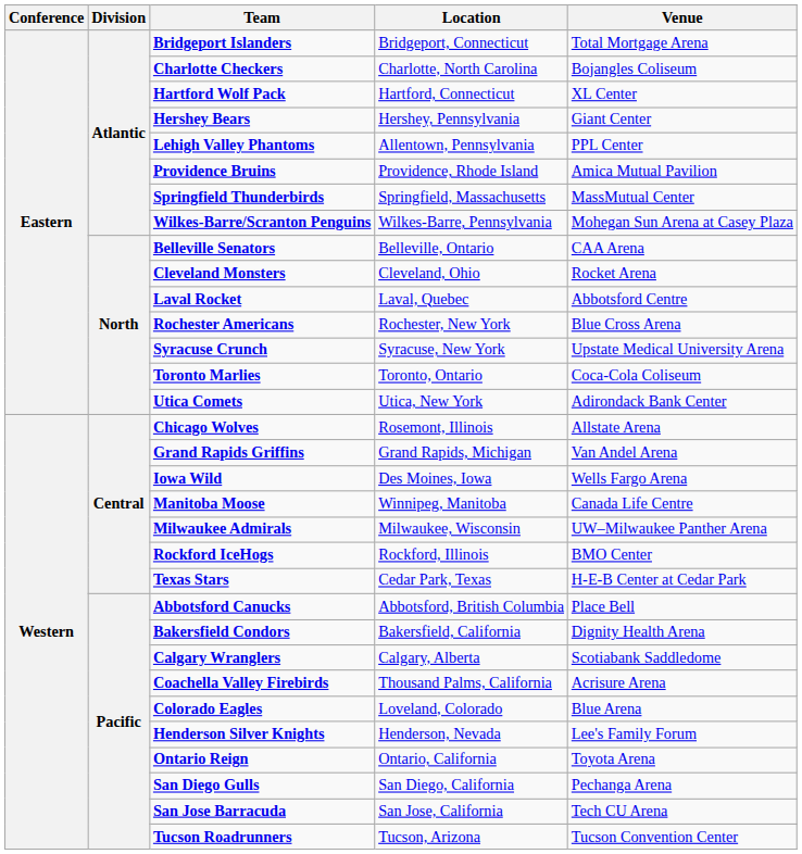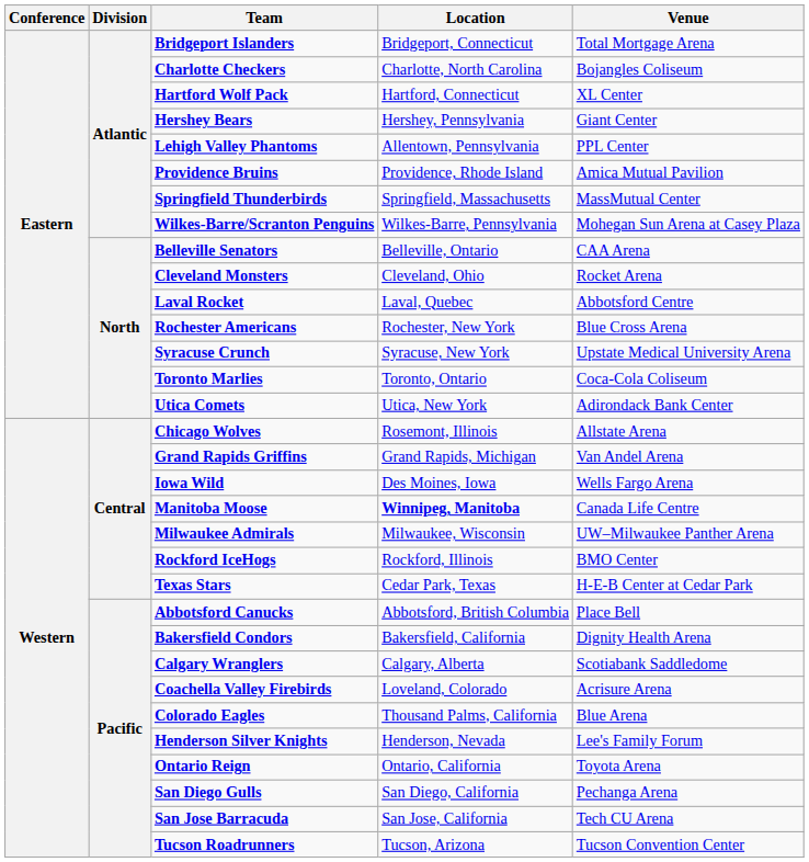Manitoba Moose | Location: normal -> bold
Coachella Valley Firebirds | Location: Thousand Palms, California -> Loveland, Colorado
Colorado Eagles | Location: Loveland, Colorado -> Thousand Palms, California
